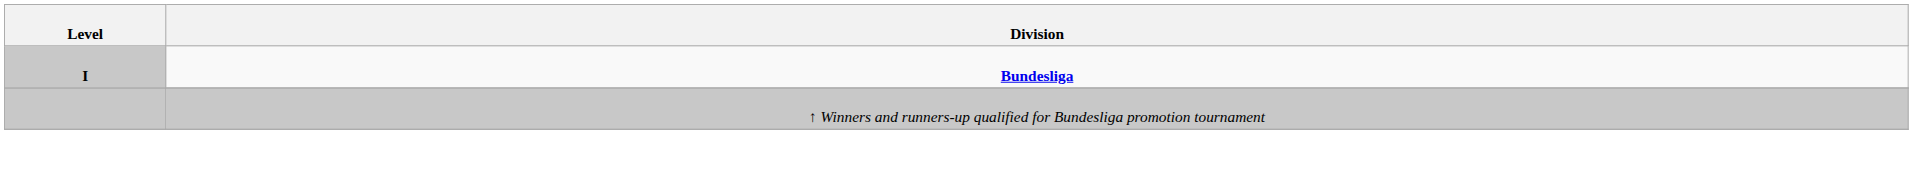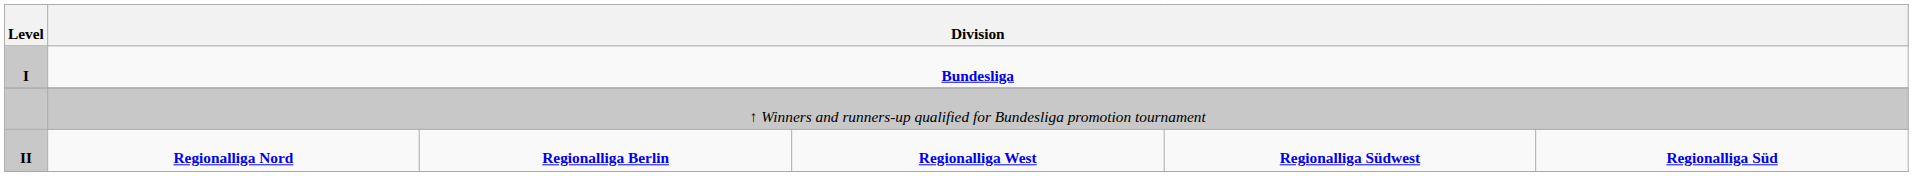+ row: II | Regionalliga Nord | Regionalliga Berlin | Regionalliga West | Regionalliga Südwest | Regionalliga Süd
